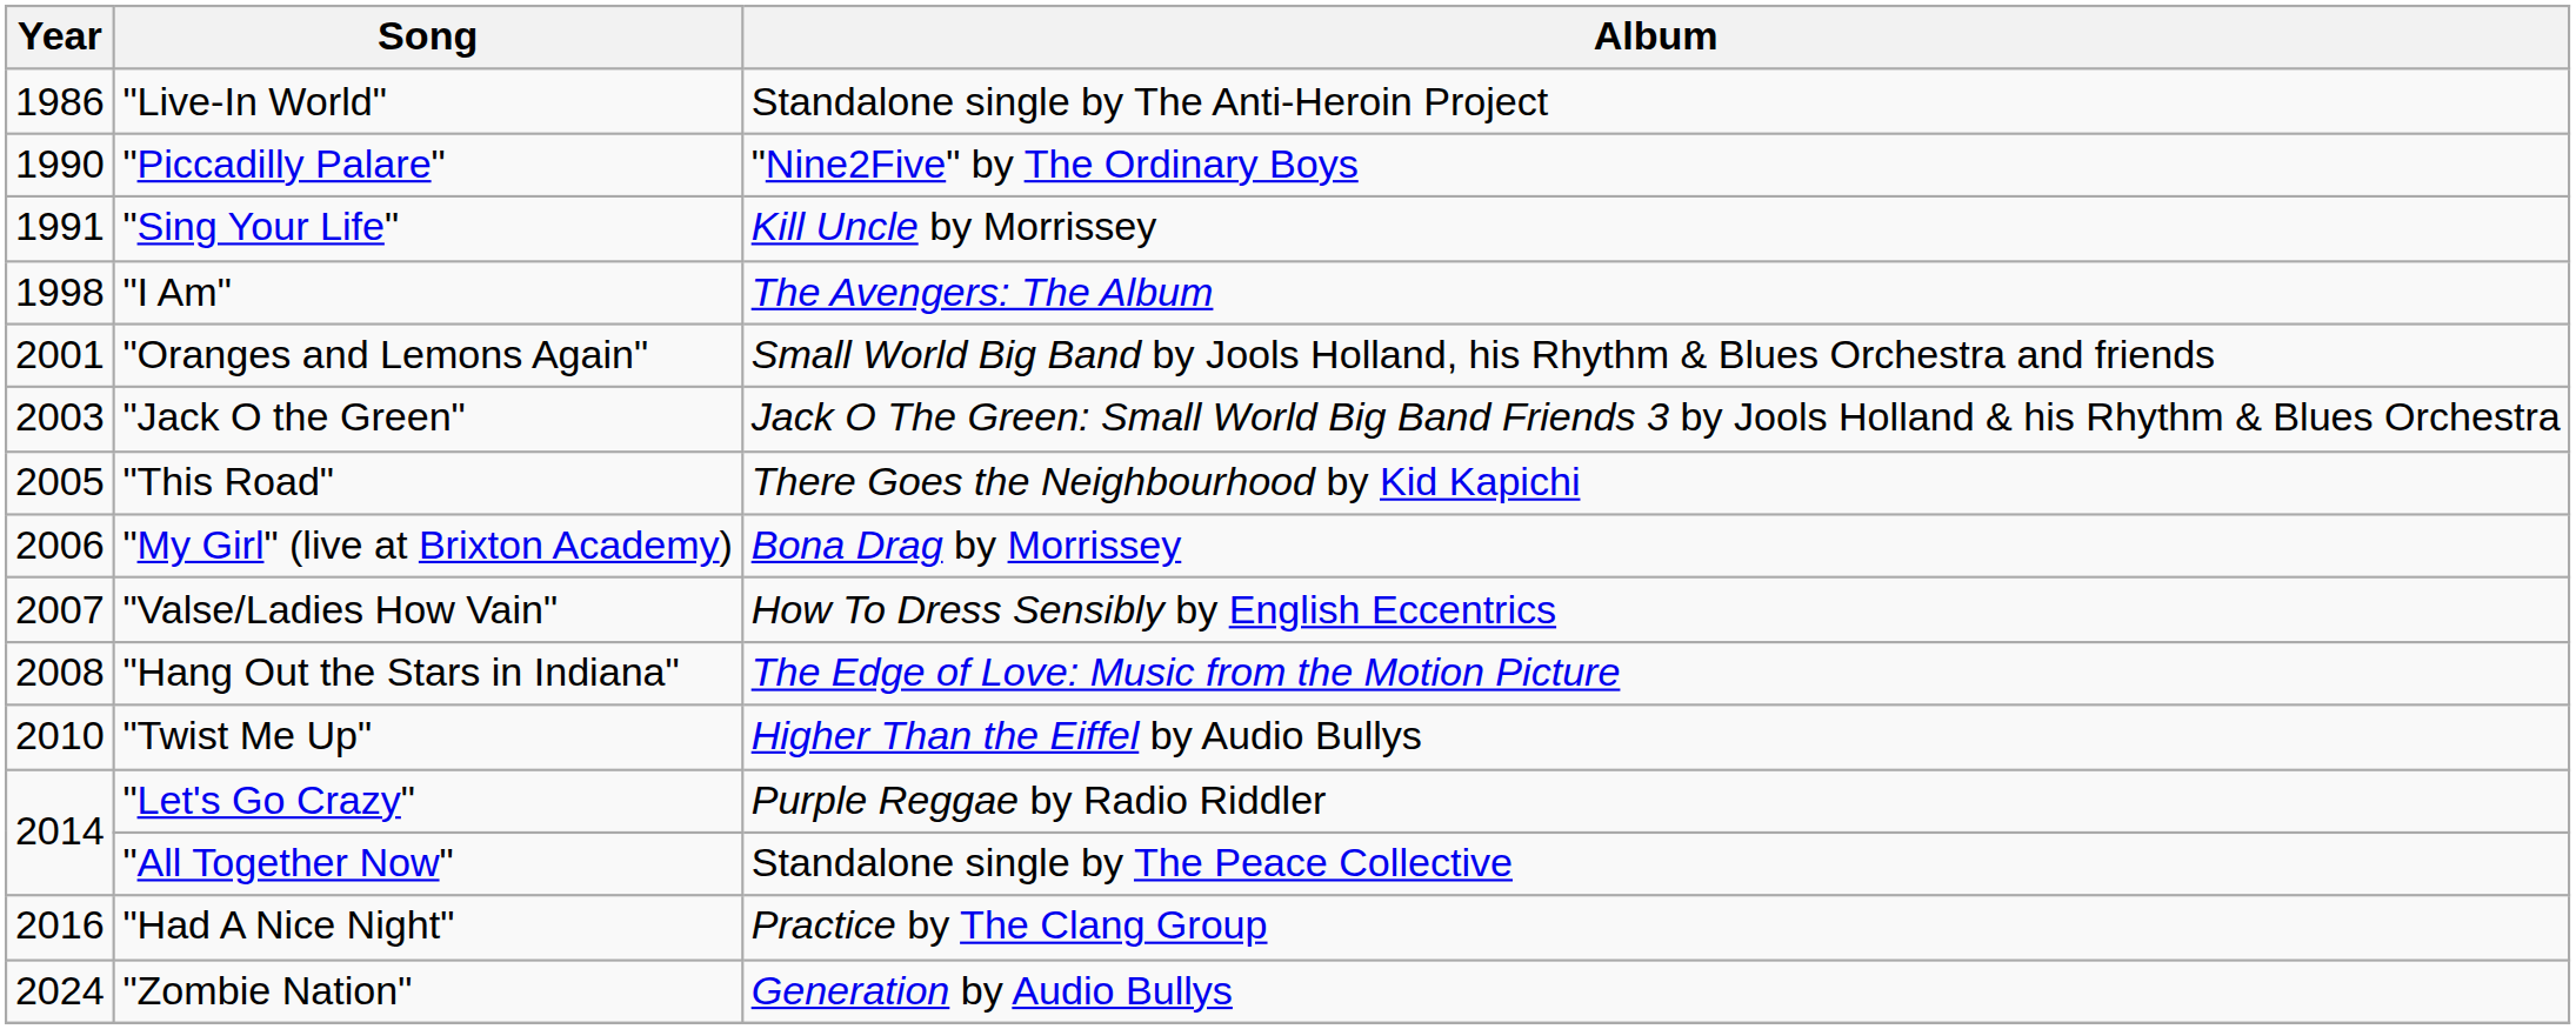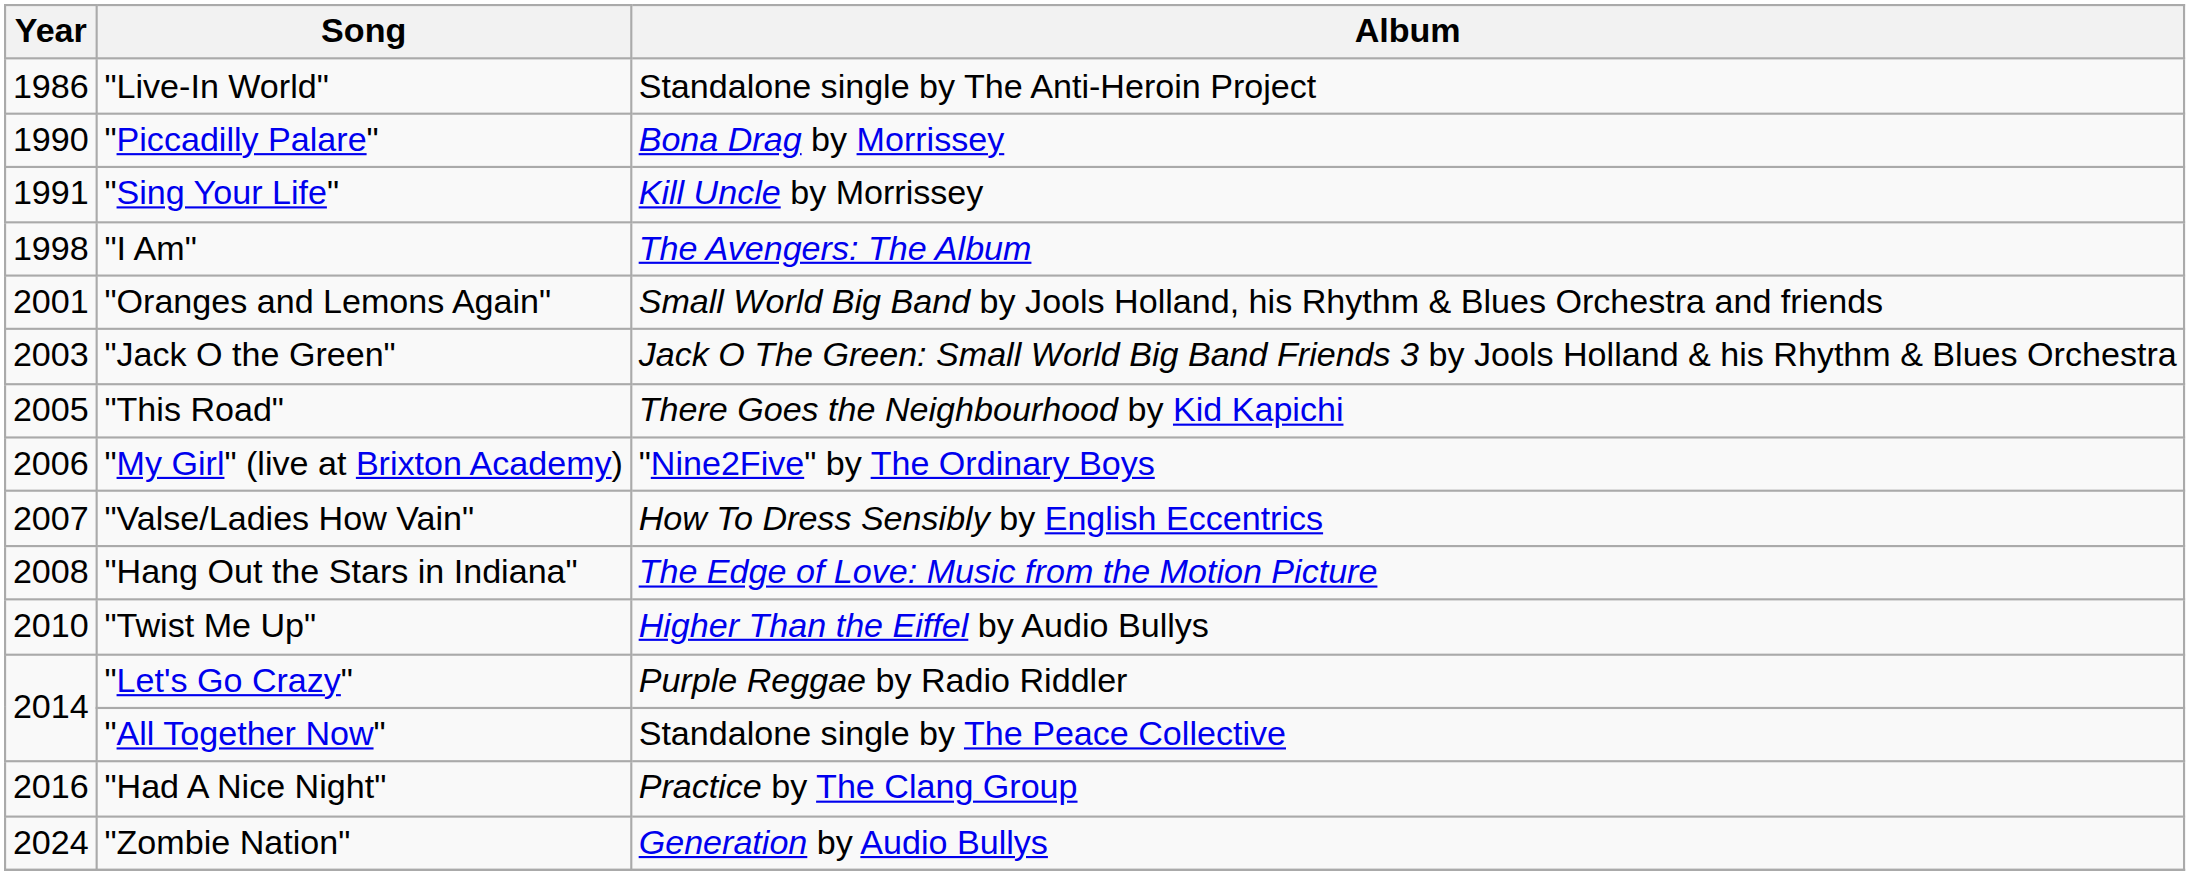"Piccadilly Palare" | Album: "Nine2Five" by The Ordinary Boys -> Bona Drag by Morrissey
"My Girl" (live at Brixton Academy) | Album: Bona Drag by Morrissey -> "Nine2Five" by The Ordinary Boys
